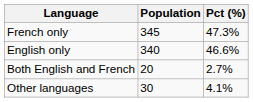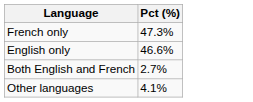- column: Population | 345 | 340 | 20 | 30
